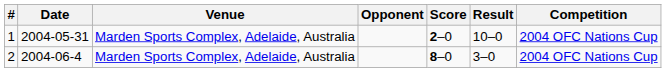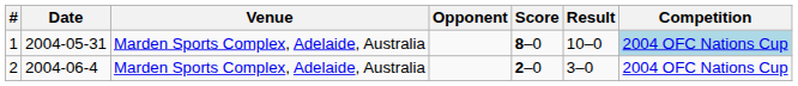1 | Score: 2–0 -> 8–0
1 | Competition: no background -> lightblue background
2 | Score: 8–0 -> 2–0
